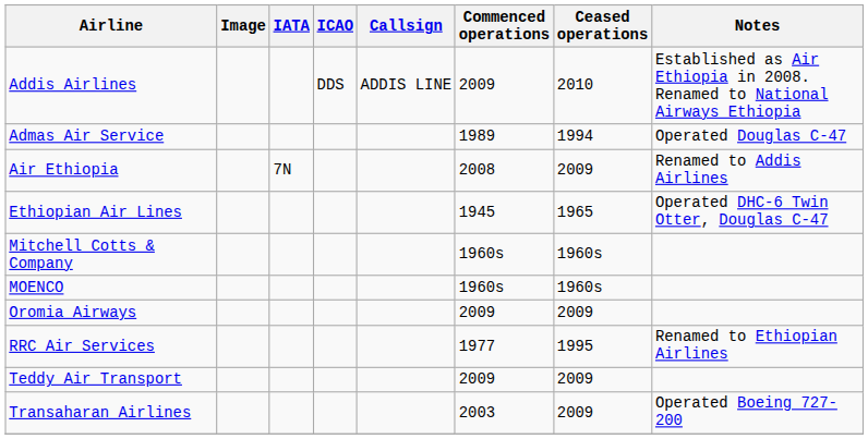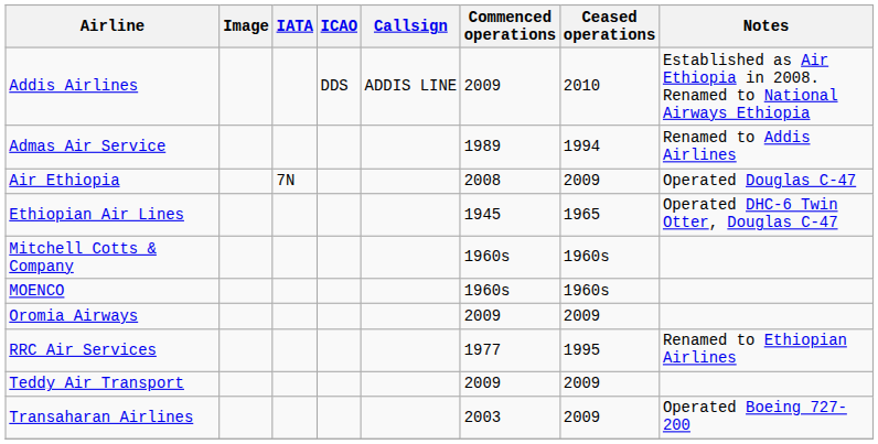Admas Air Service | Notes: Operated Douglas C-47 -> Renamed to Addis Airlines
Air Ethiopia | Notes: Renamed to Addis Airlines -> Operated Douglas C-47
